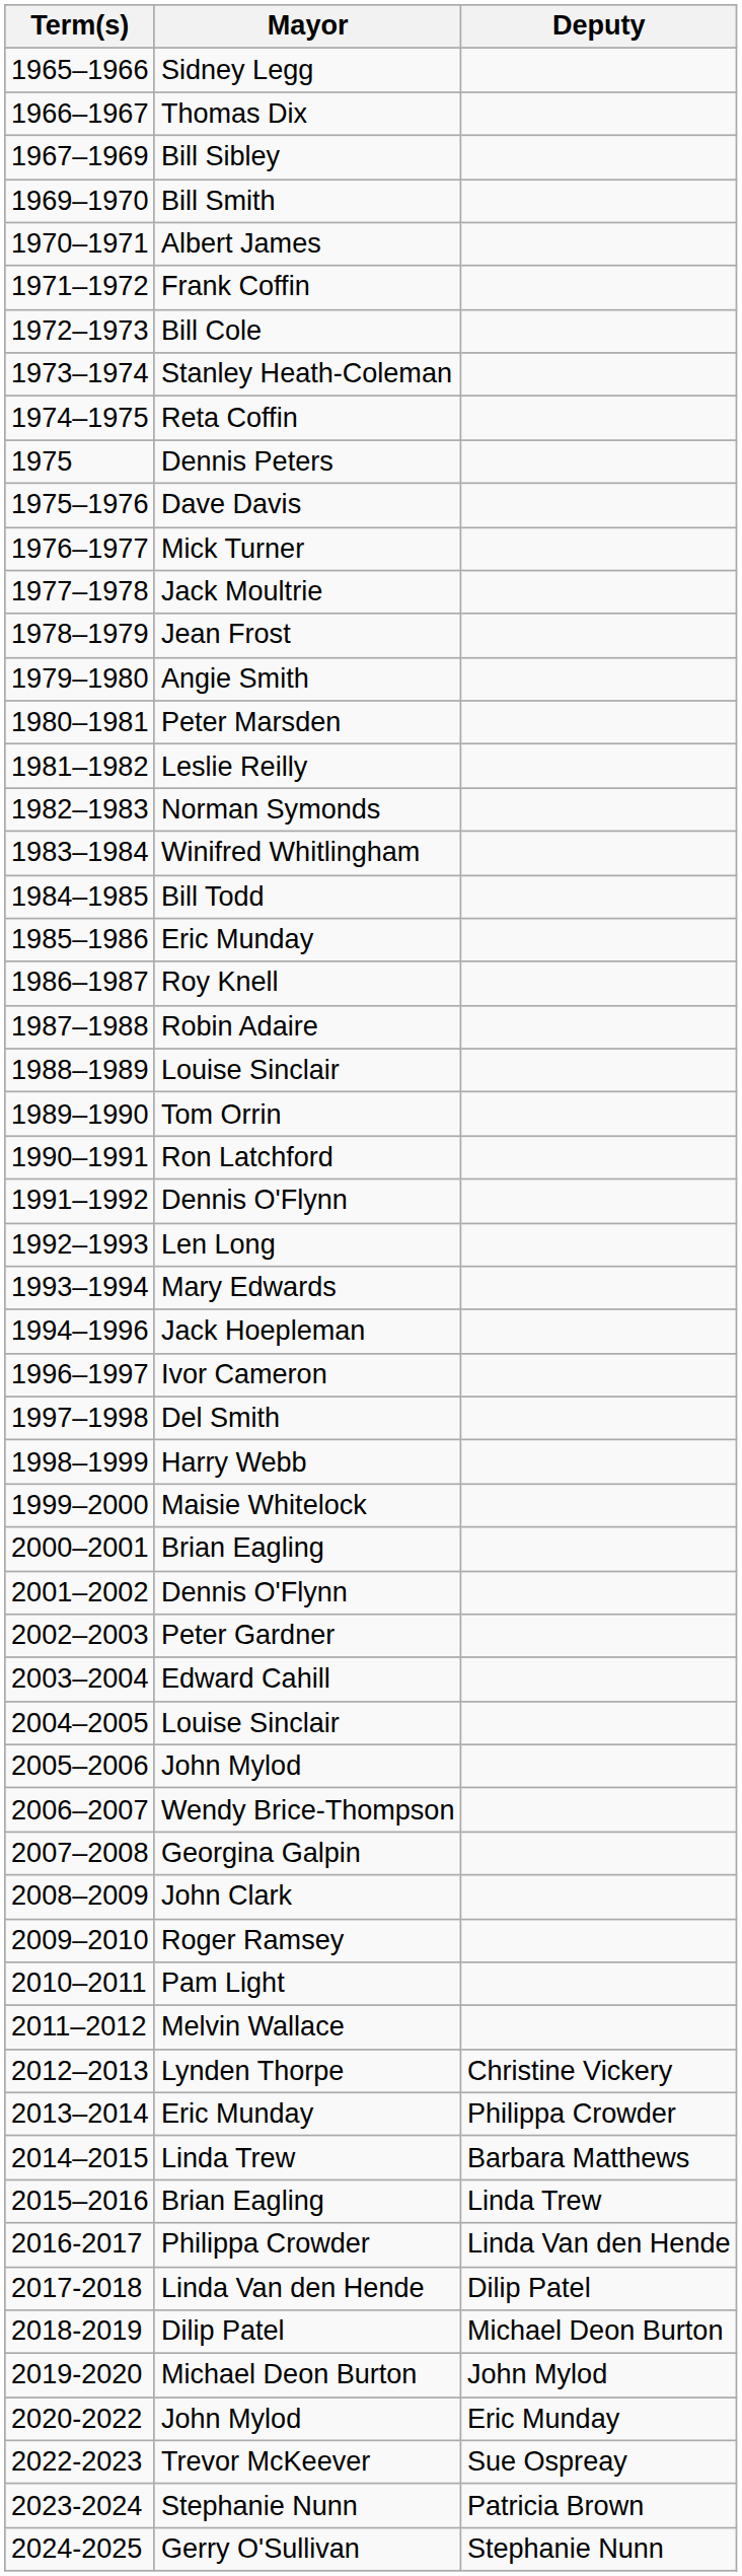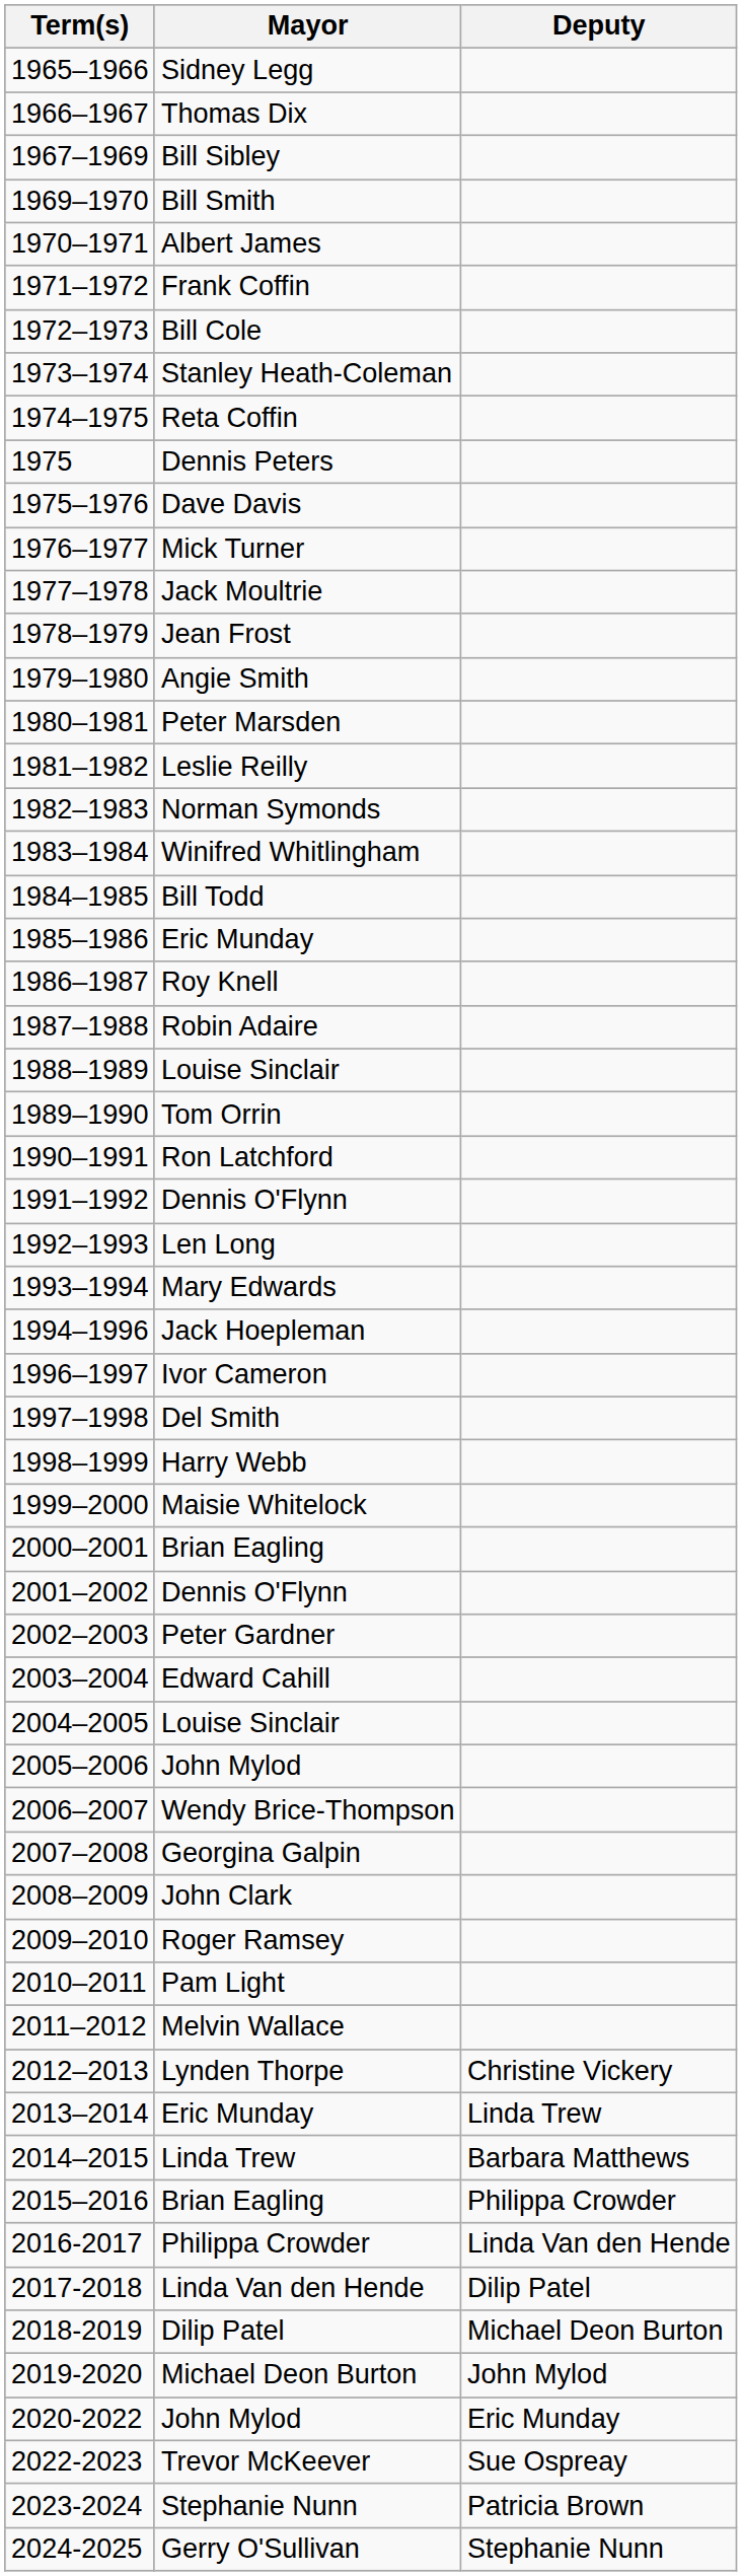2013–2014 / Eric Munday | Deputy: Philippa Crowder -> Linda Trew
2015–2016 / Brian Eagling | Deputy: Linda Trew -> Philippa Crowder
